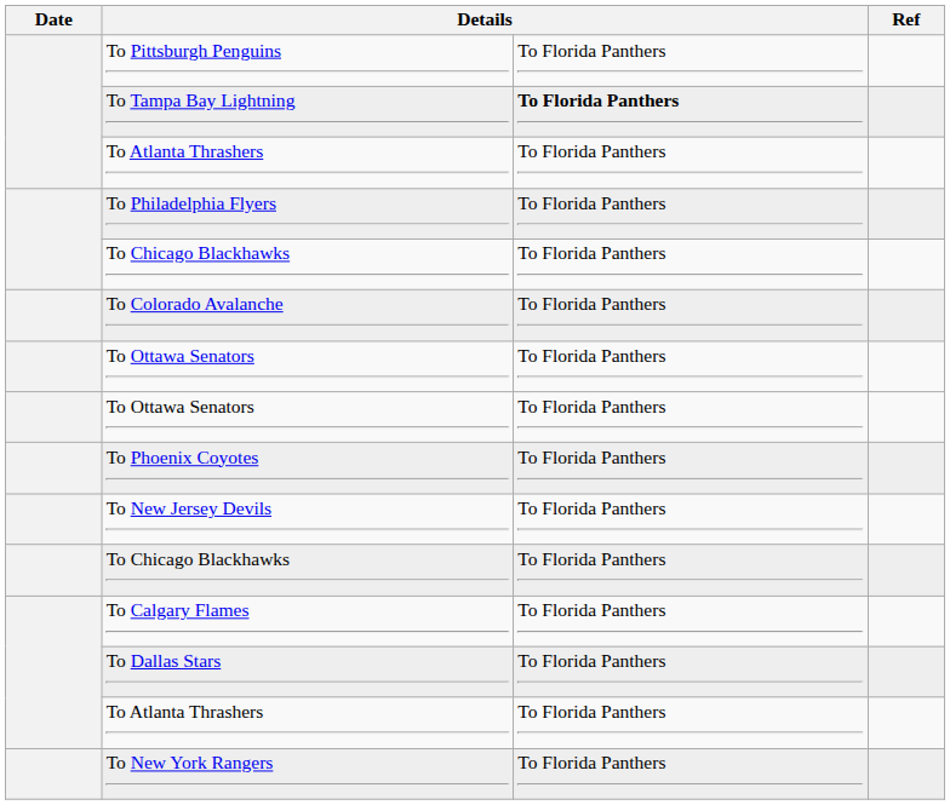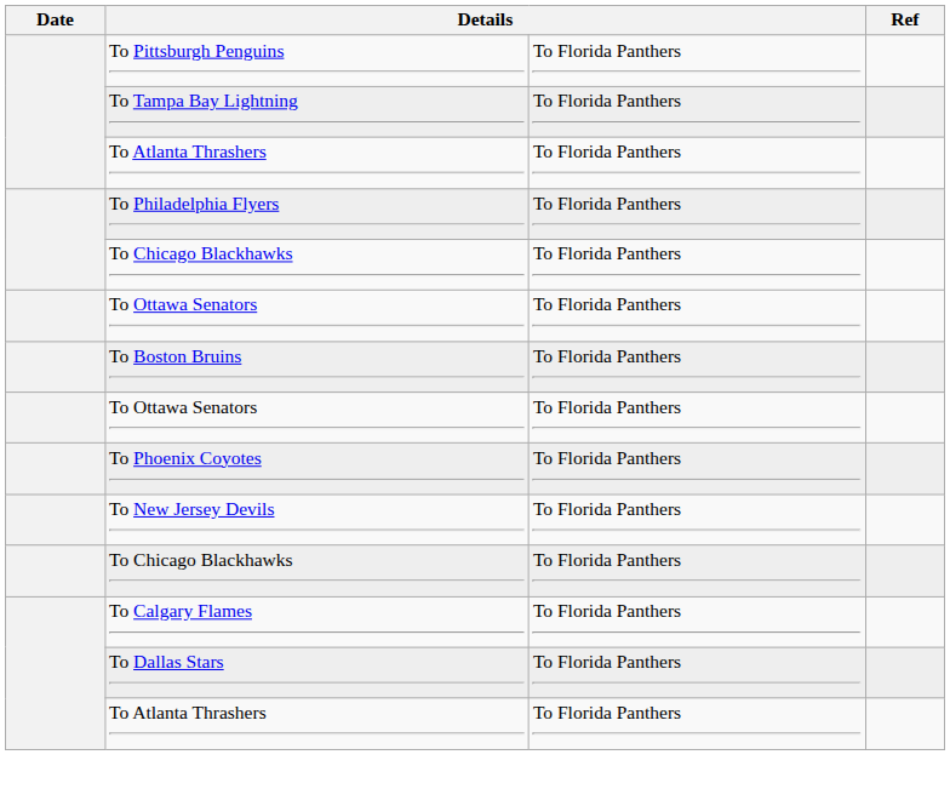To Tampa Bay Lightning | column 3: bold -> normal
- row: To Colorado Avalanche | To Florida Panthers
+ row: To Boston Bruins | To Florida Panthers
- row: To New York Rangers | To Florida Panthers
